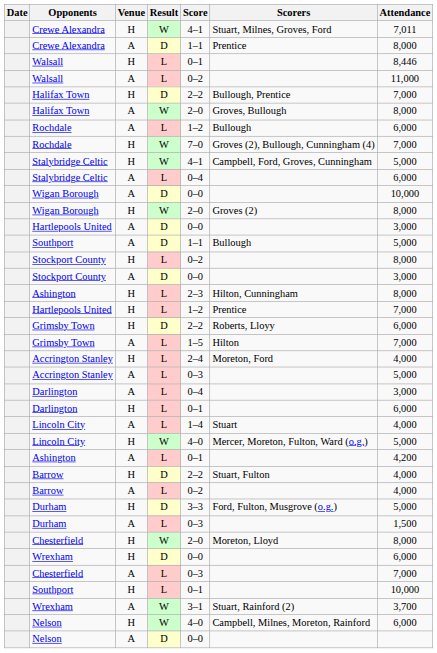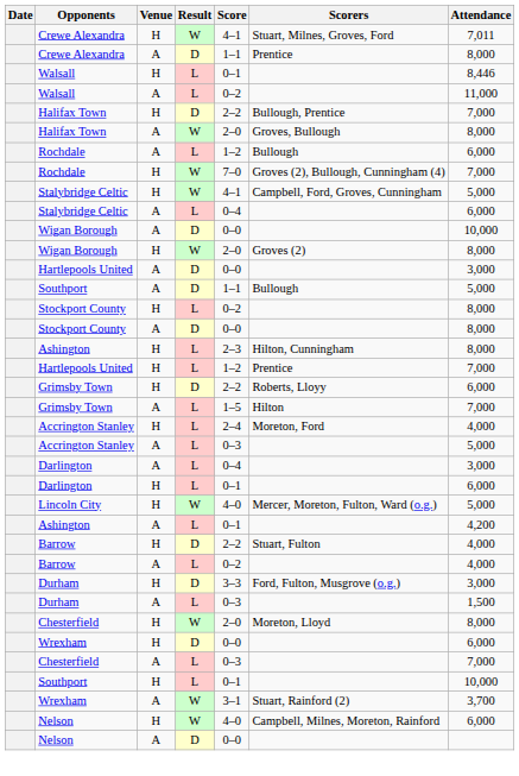Stockport County / A | Attendance: 3,000 -> 8,000
- row: Lincoln City | A | L | 1–4 | Stuart | 4,000
Durham / H | Attendance: 5,000 -> 3,000
